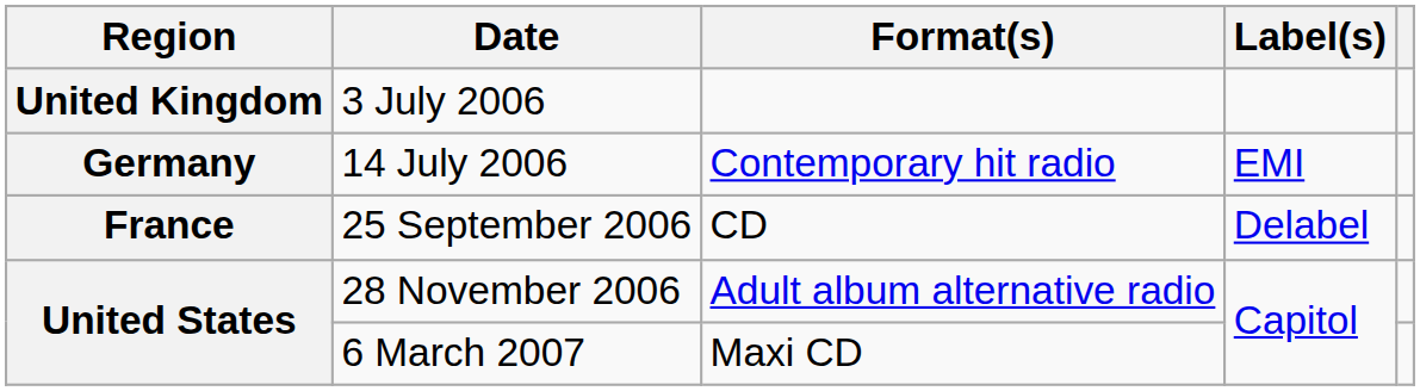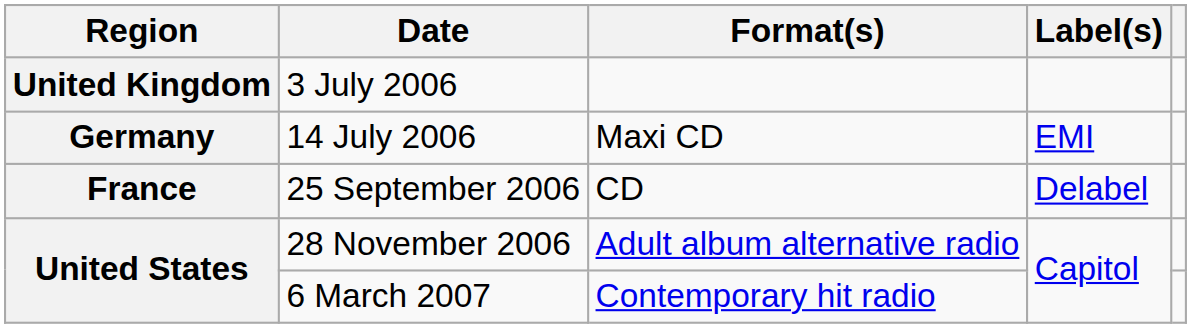14 July 2006 | Format(s): Contemporary hit radio -> Maxi CD
6 March 2007 | Format(s): Maxi CD -> Contemporary hit radio
